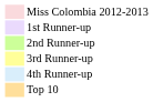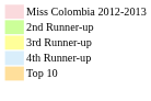- row: 1st Runner-up
